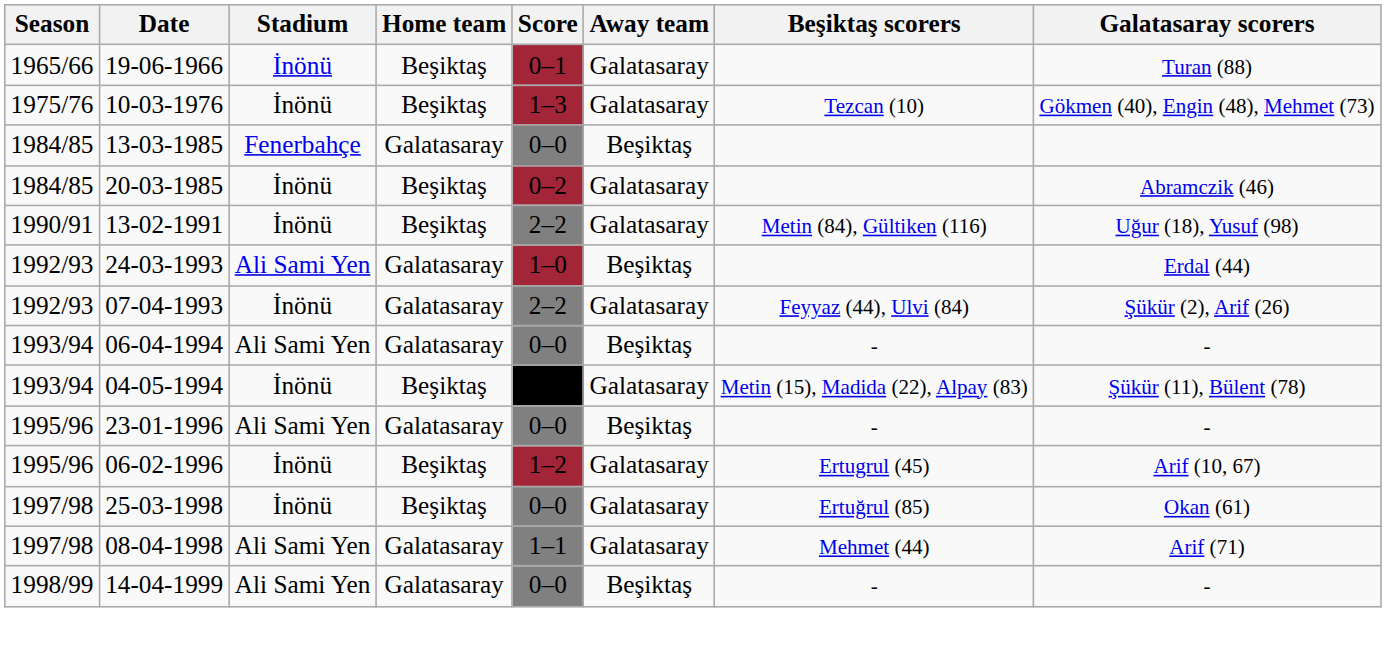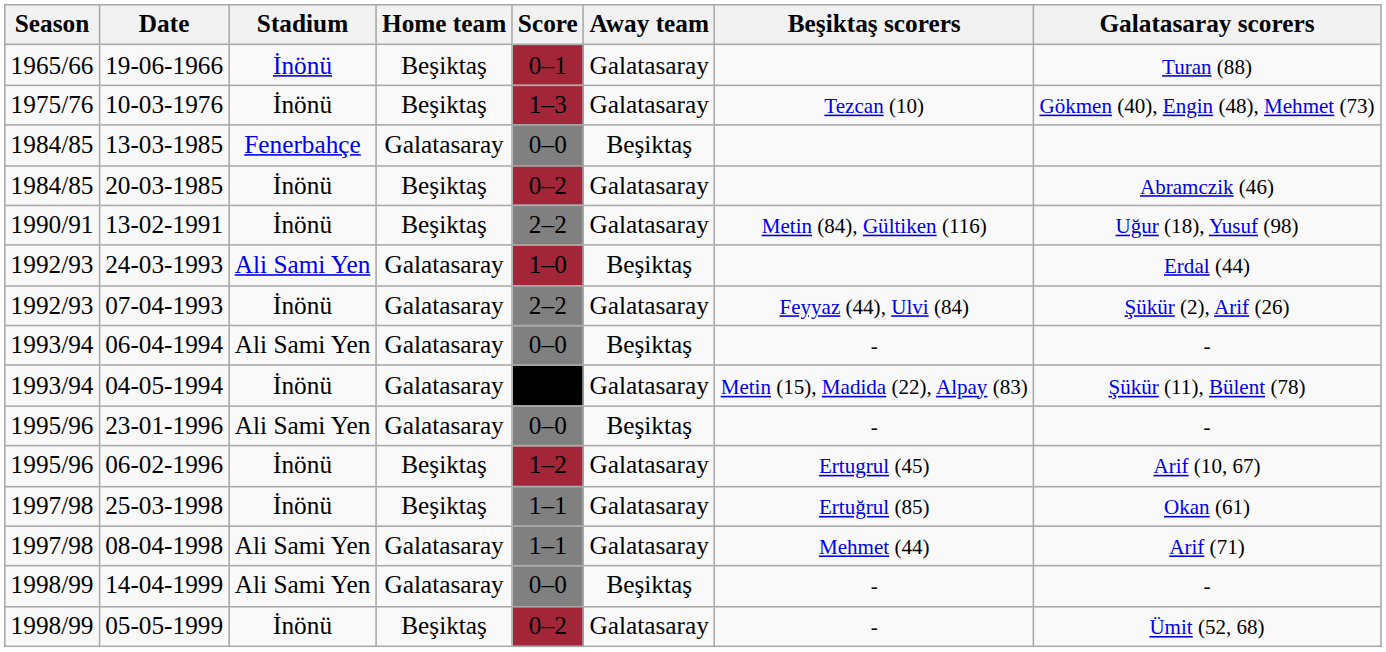04-05-1994 | Home team: Beşiktaş -> Galatasaray
25-03-1998 | Score: 0–0 -> 1–1
+ row: 1998/99 | 05-05-1999 | İnönü | Beşiktaş | 0–2 | Galatasaray | - | Ümit (52, 68)
